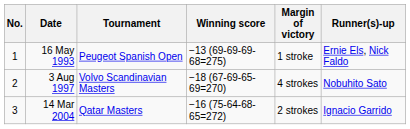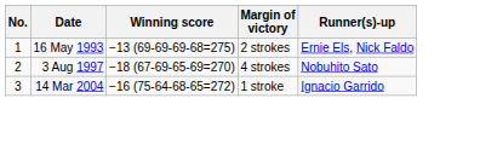- column: Tournament | Peugeot Spanish Open | Volvo Scandinavian Masters | Qatar Masters
16 May 1993 | Margin of victory: 1 stroke -> 2 strokes
14 Mar 2004 | Margin of victory: 2 strokes -> 1 stroke
